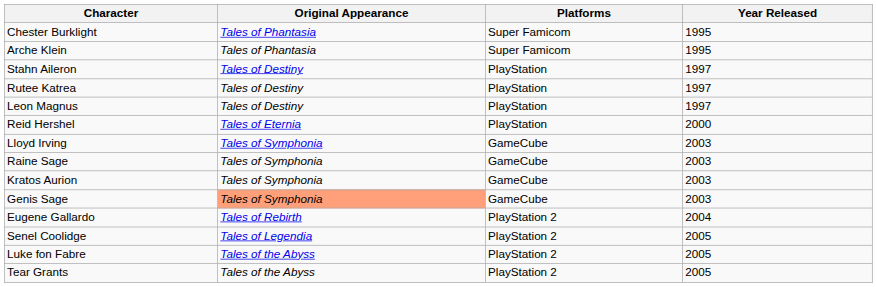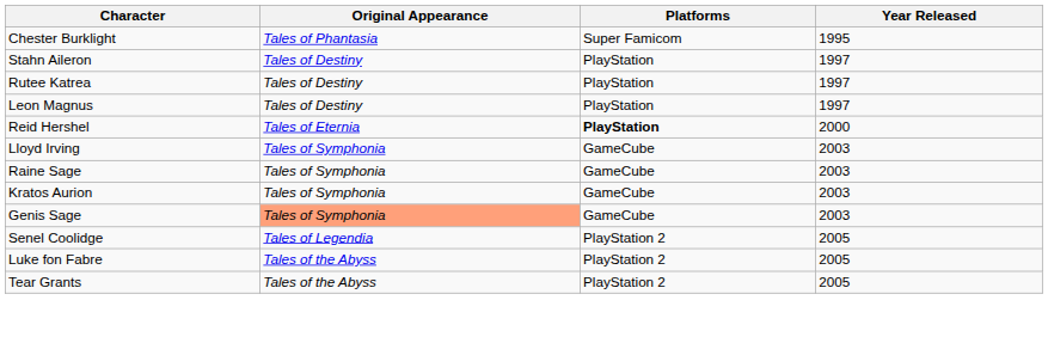- row: Arche Klein | Tales of Phantasia | Super Famicom | 1995
Reid Hershel | Platforms: normal -> bold
- row: Eugene Gallardo | Tales of Rebirth | PlayStation 2 | 2004
